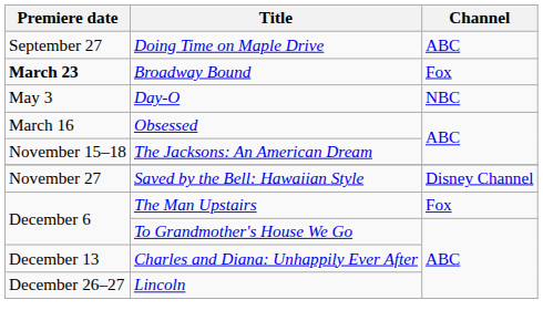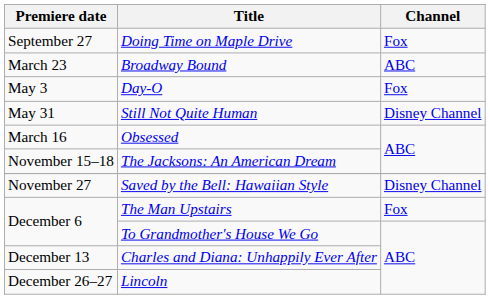Doing Time on Maple Drive | Channel: ABC -> Fox
Broadway Bound | Premiere date: bold -> normal
Broadway Bound | Channel: Fox -> ABC
Day-O | Channel: NBC -> Fox
+ row: May 31 | Still Not Quite Human | Disney Channel
